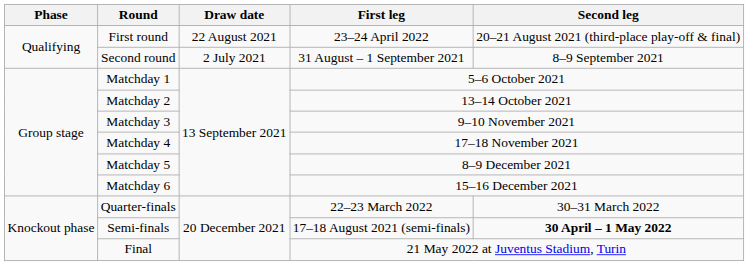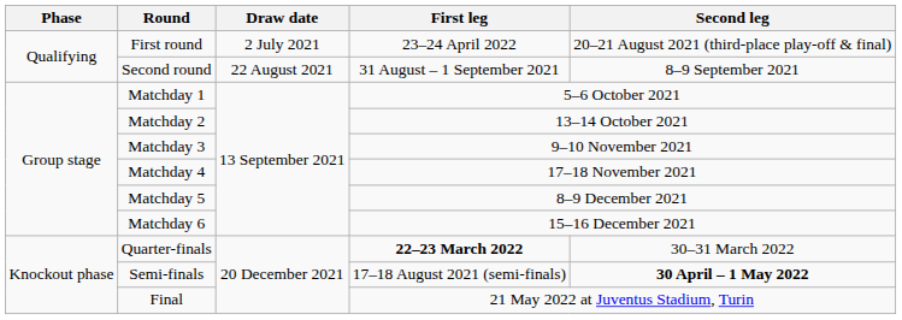First round | Draw date: 22 August 2021 -> 2 July 2021
Second round | Draw date: 2 July 2021 -> 22 August 2021
Quarter-finals | First leg: normal -> bold
